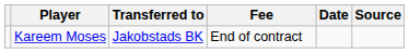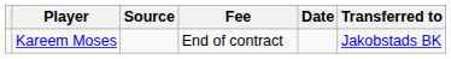columns swapped: Transferred to <-> Source
